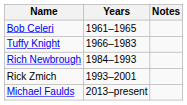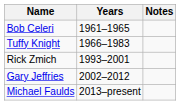- row: Rich Newbrough | 1984–1993
+ row: Gary Jeffries | 2002–2012
